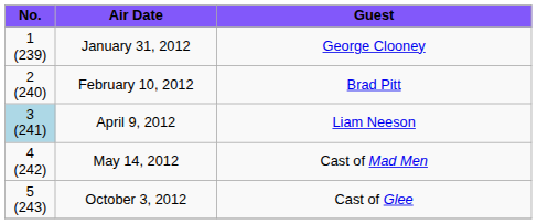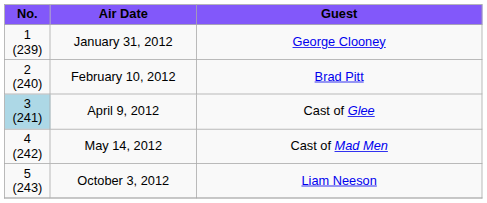April 9, 2012 | Guest: Liam Neeson -> Cast of Glee
October 3, 2012 | Guest: Cast of Glee -> Liam Neeson
